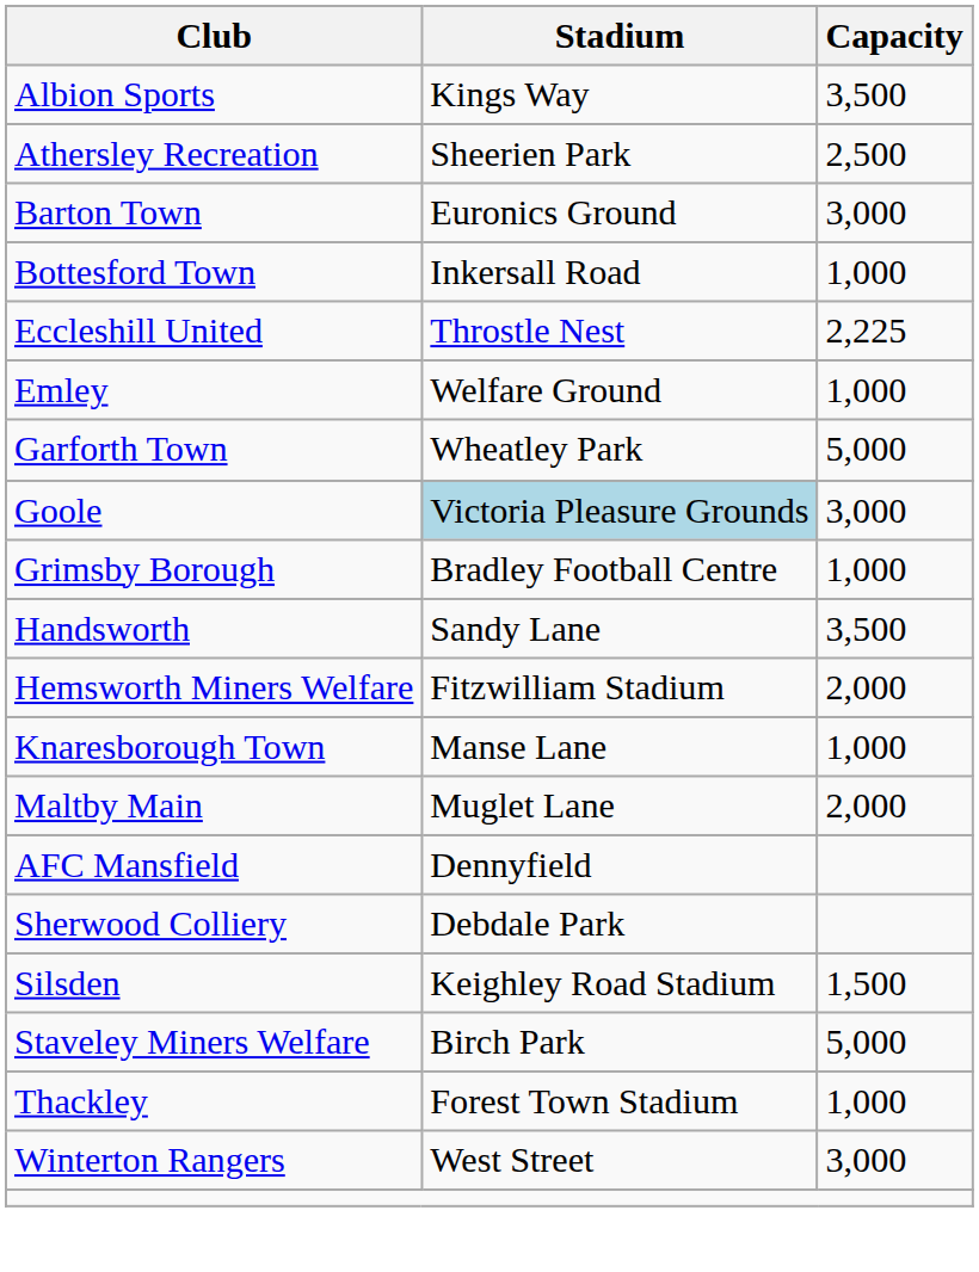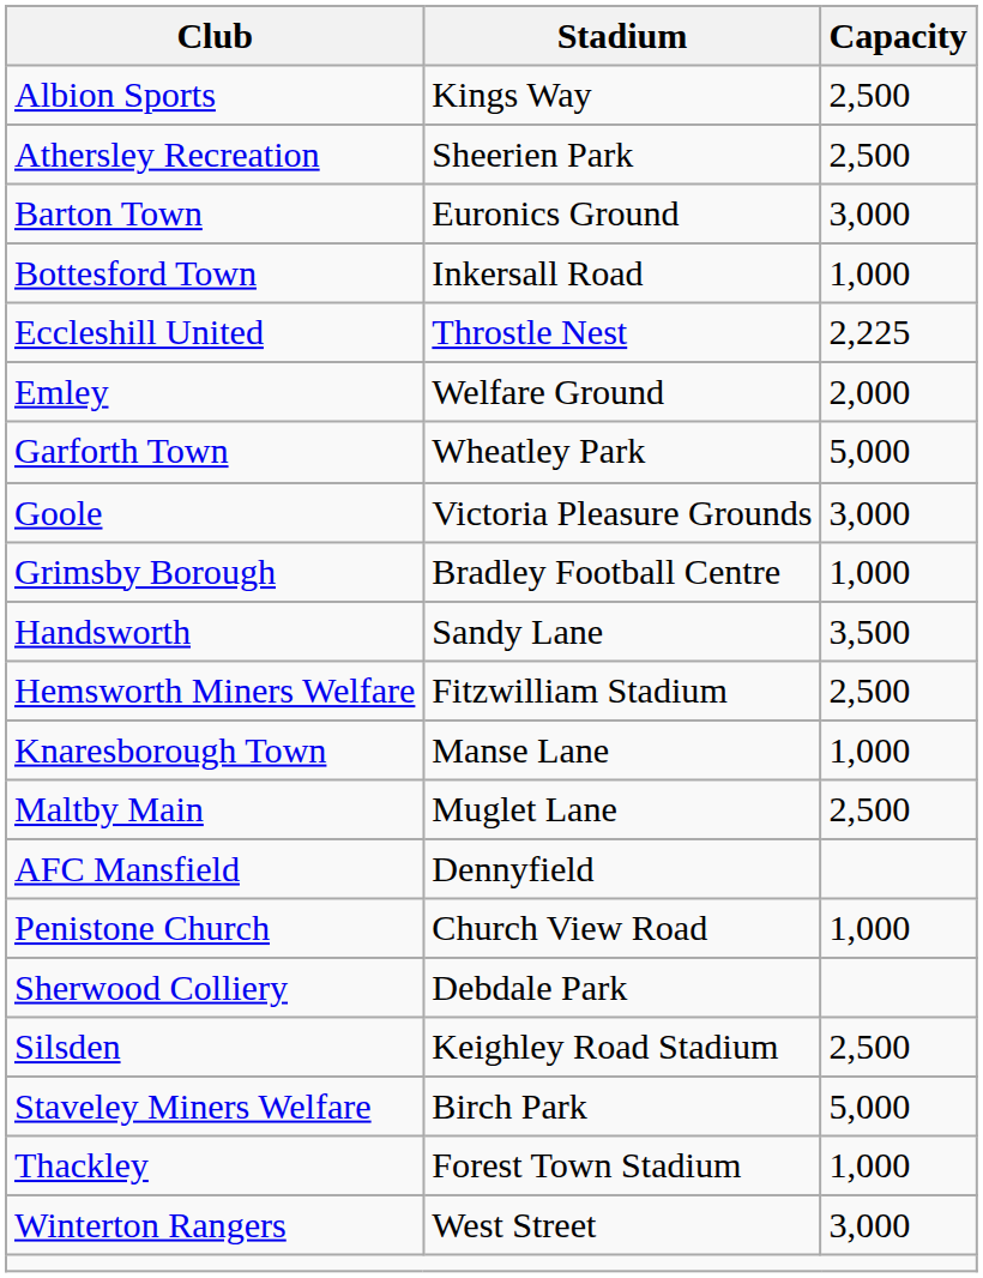Albion Sports | Capacity: 3,500 -> 2,500
Emley | Capacity: 1,000 -> 2,000
Goole | Stadium: lightblue background -> no background
Hemsworth Miners Welfare | Capacity: 2,000 -> 2,500
Maltby Main | Capacity: 2,000 -> 2,500
+ row: Penistone Church | Church View Road | 1,000
Silsden | Capacity: 1,500 -> 2,500
